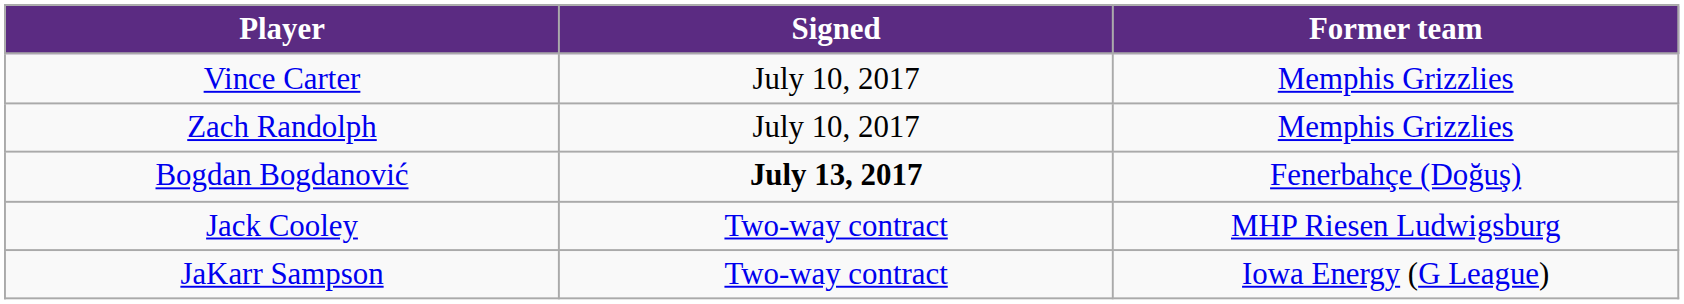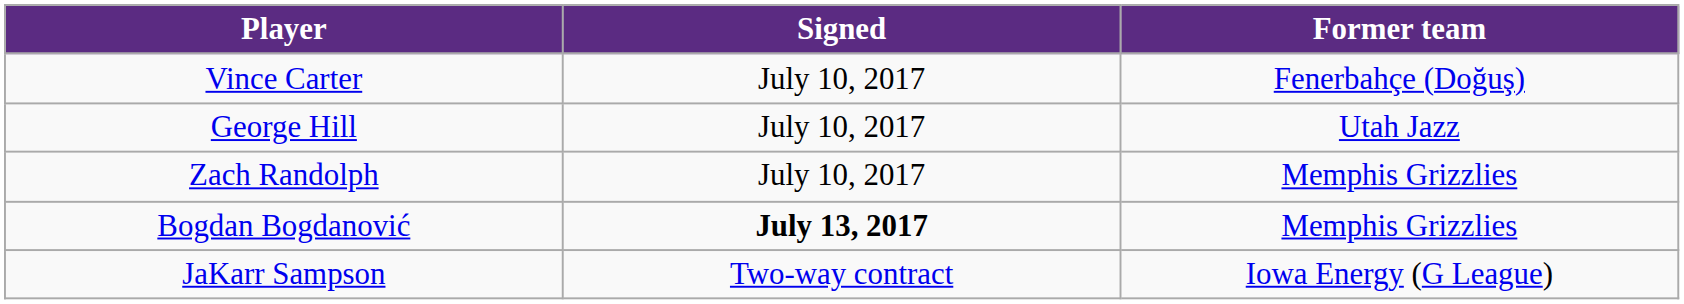Vince Carter | Former team: Memphis Grizzlies -> Fenerbahçe (Doğuş)
+ row: George Hill | July 10, 2017 | Utah Jazz
Bogdan Bogdanović | Former team: Fenerbahçe (Doğuş) -> Memphis Grizzlies
- row: Jack Cooley | Two-way contract | MHP Riesen Ludwigsburg
